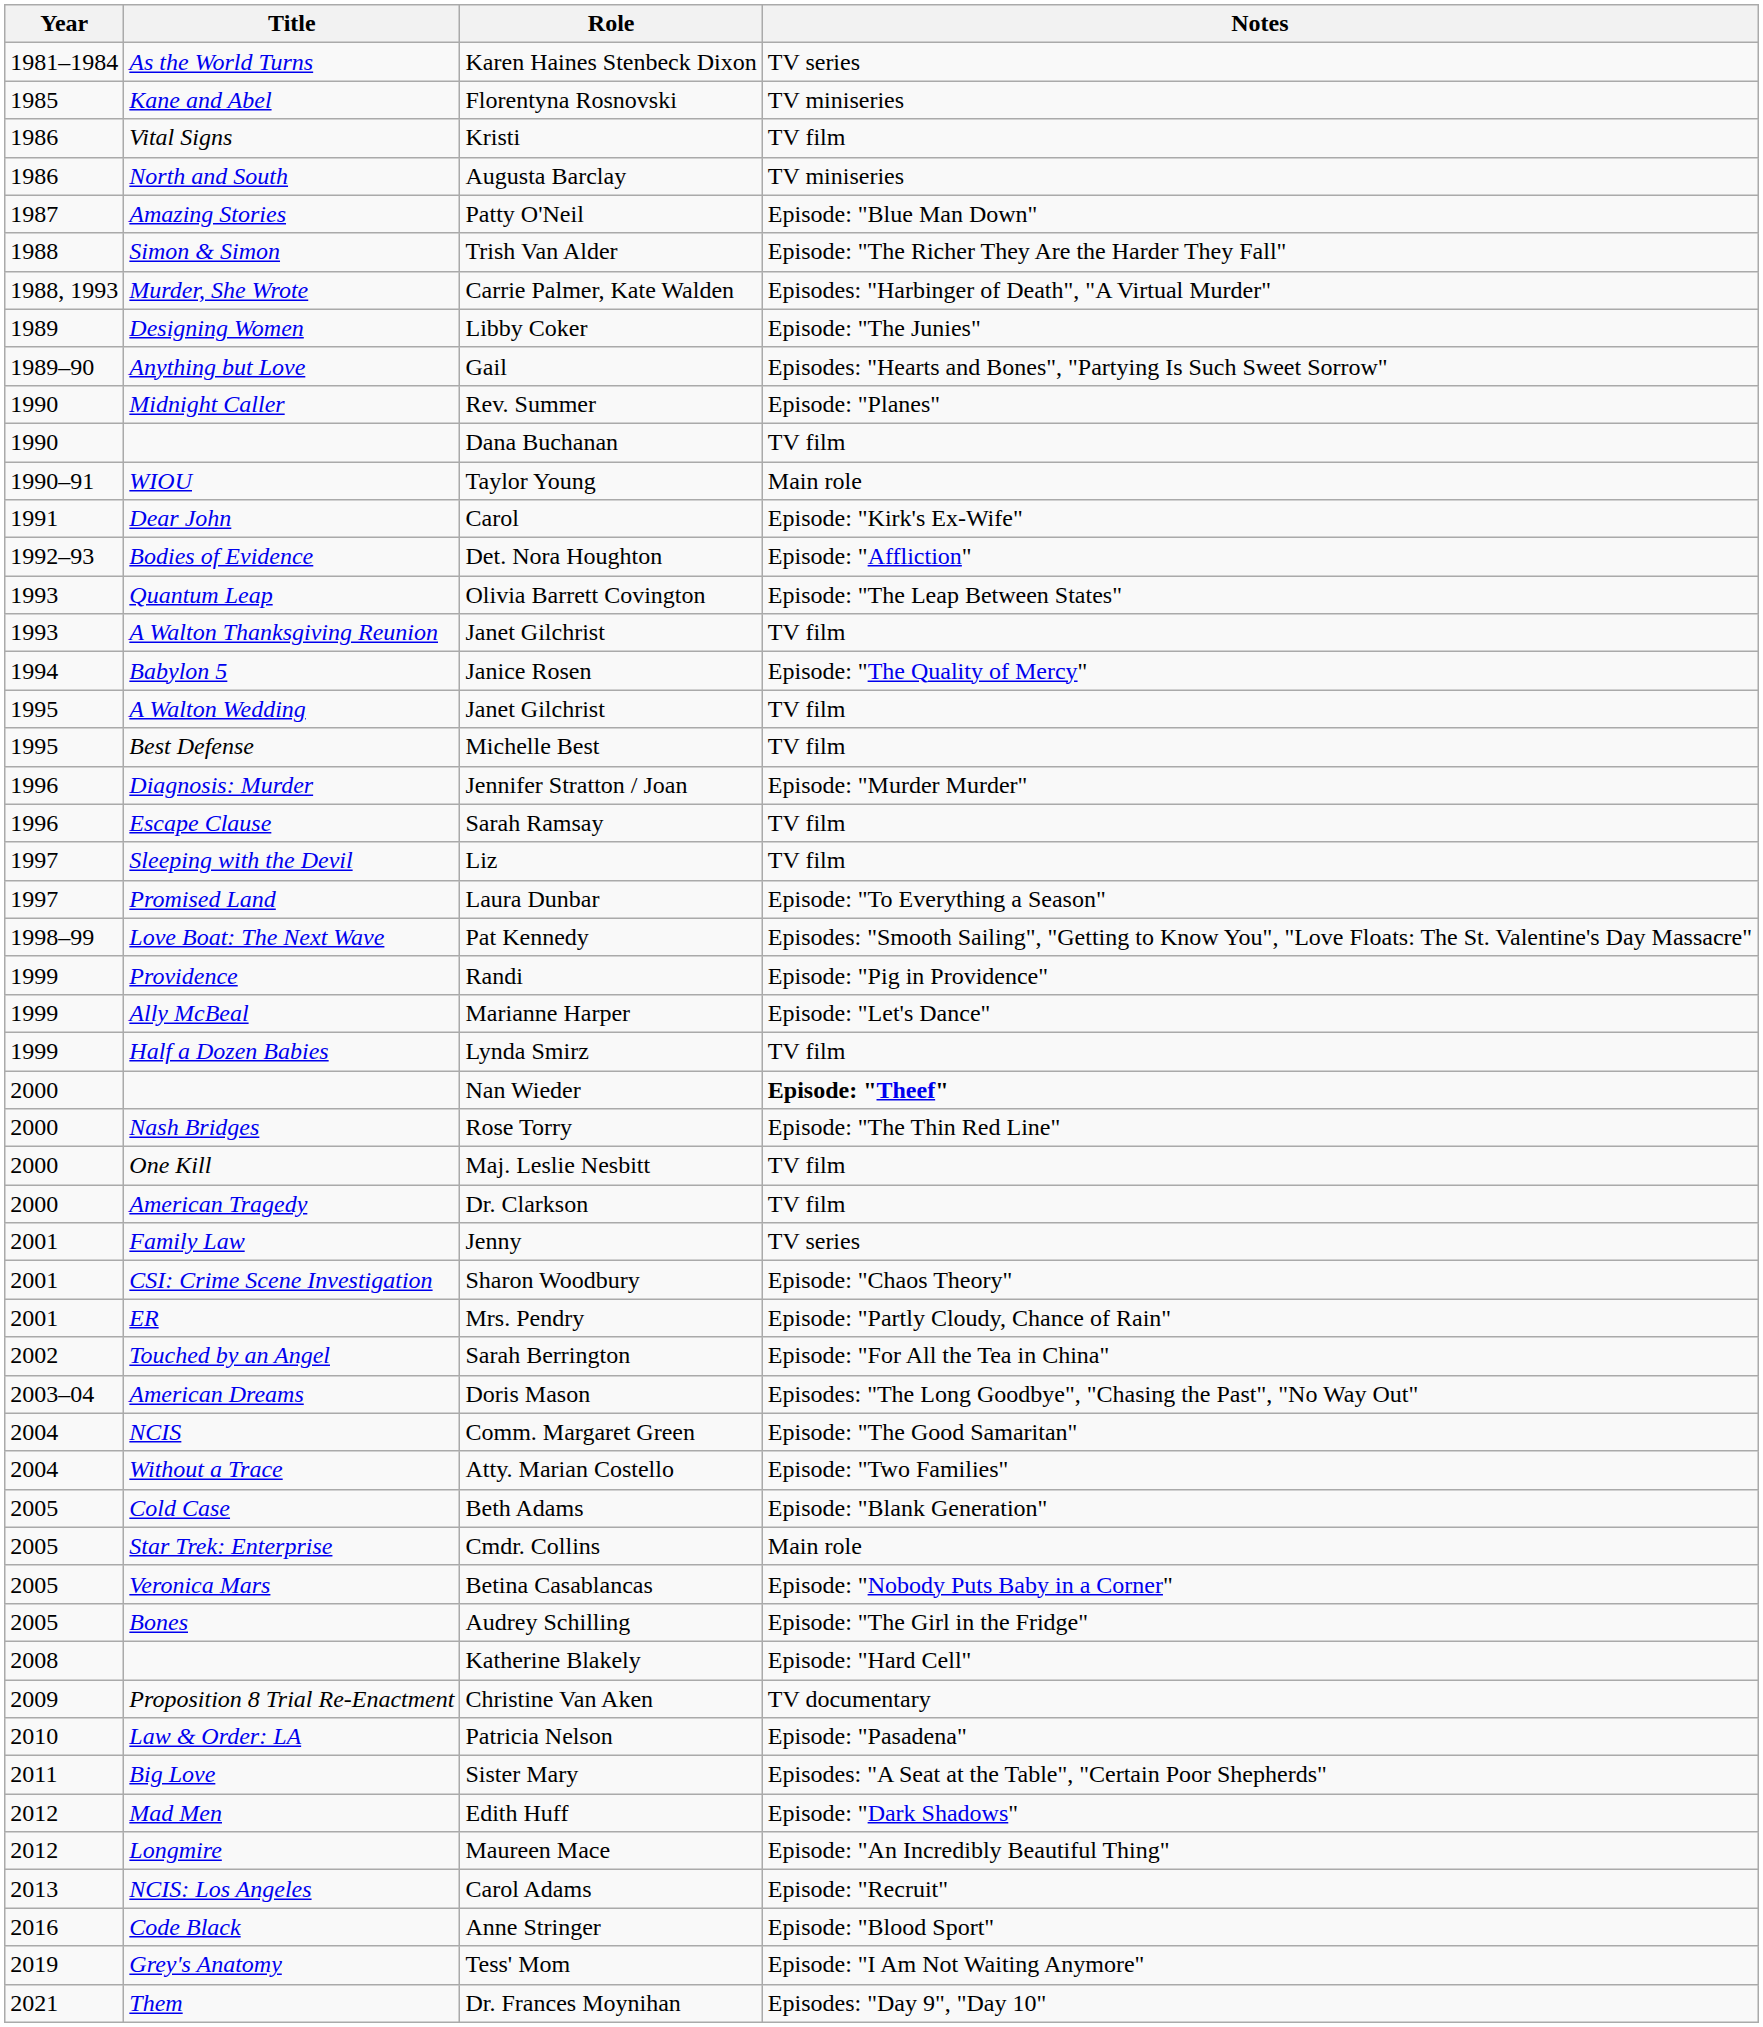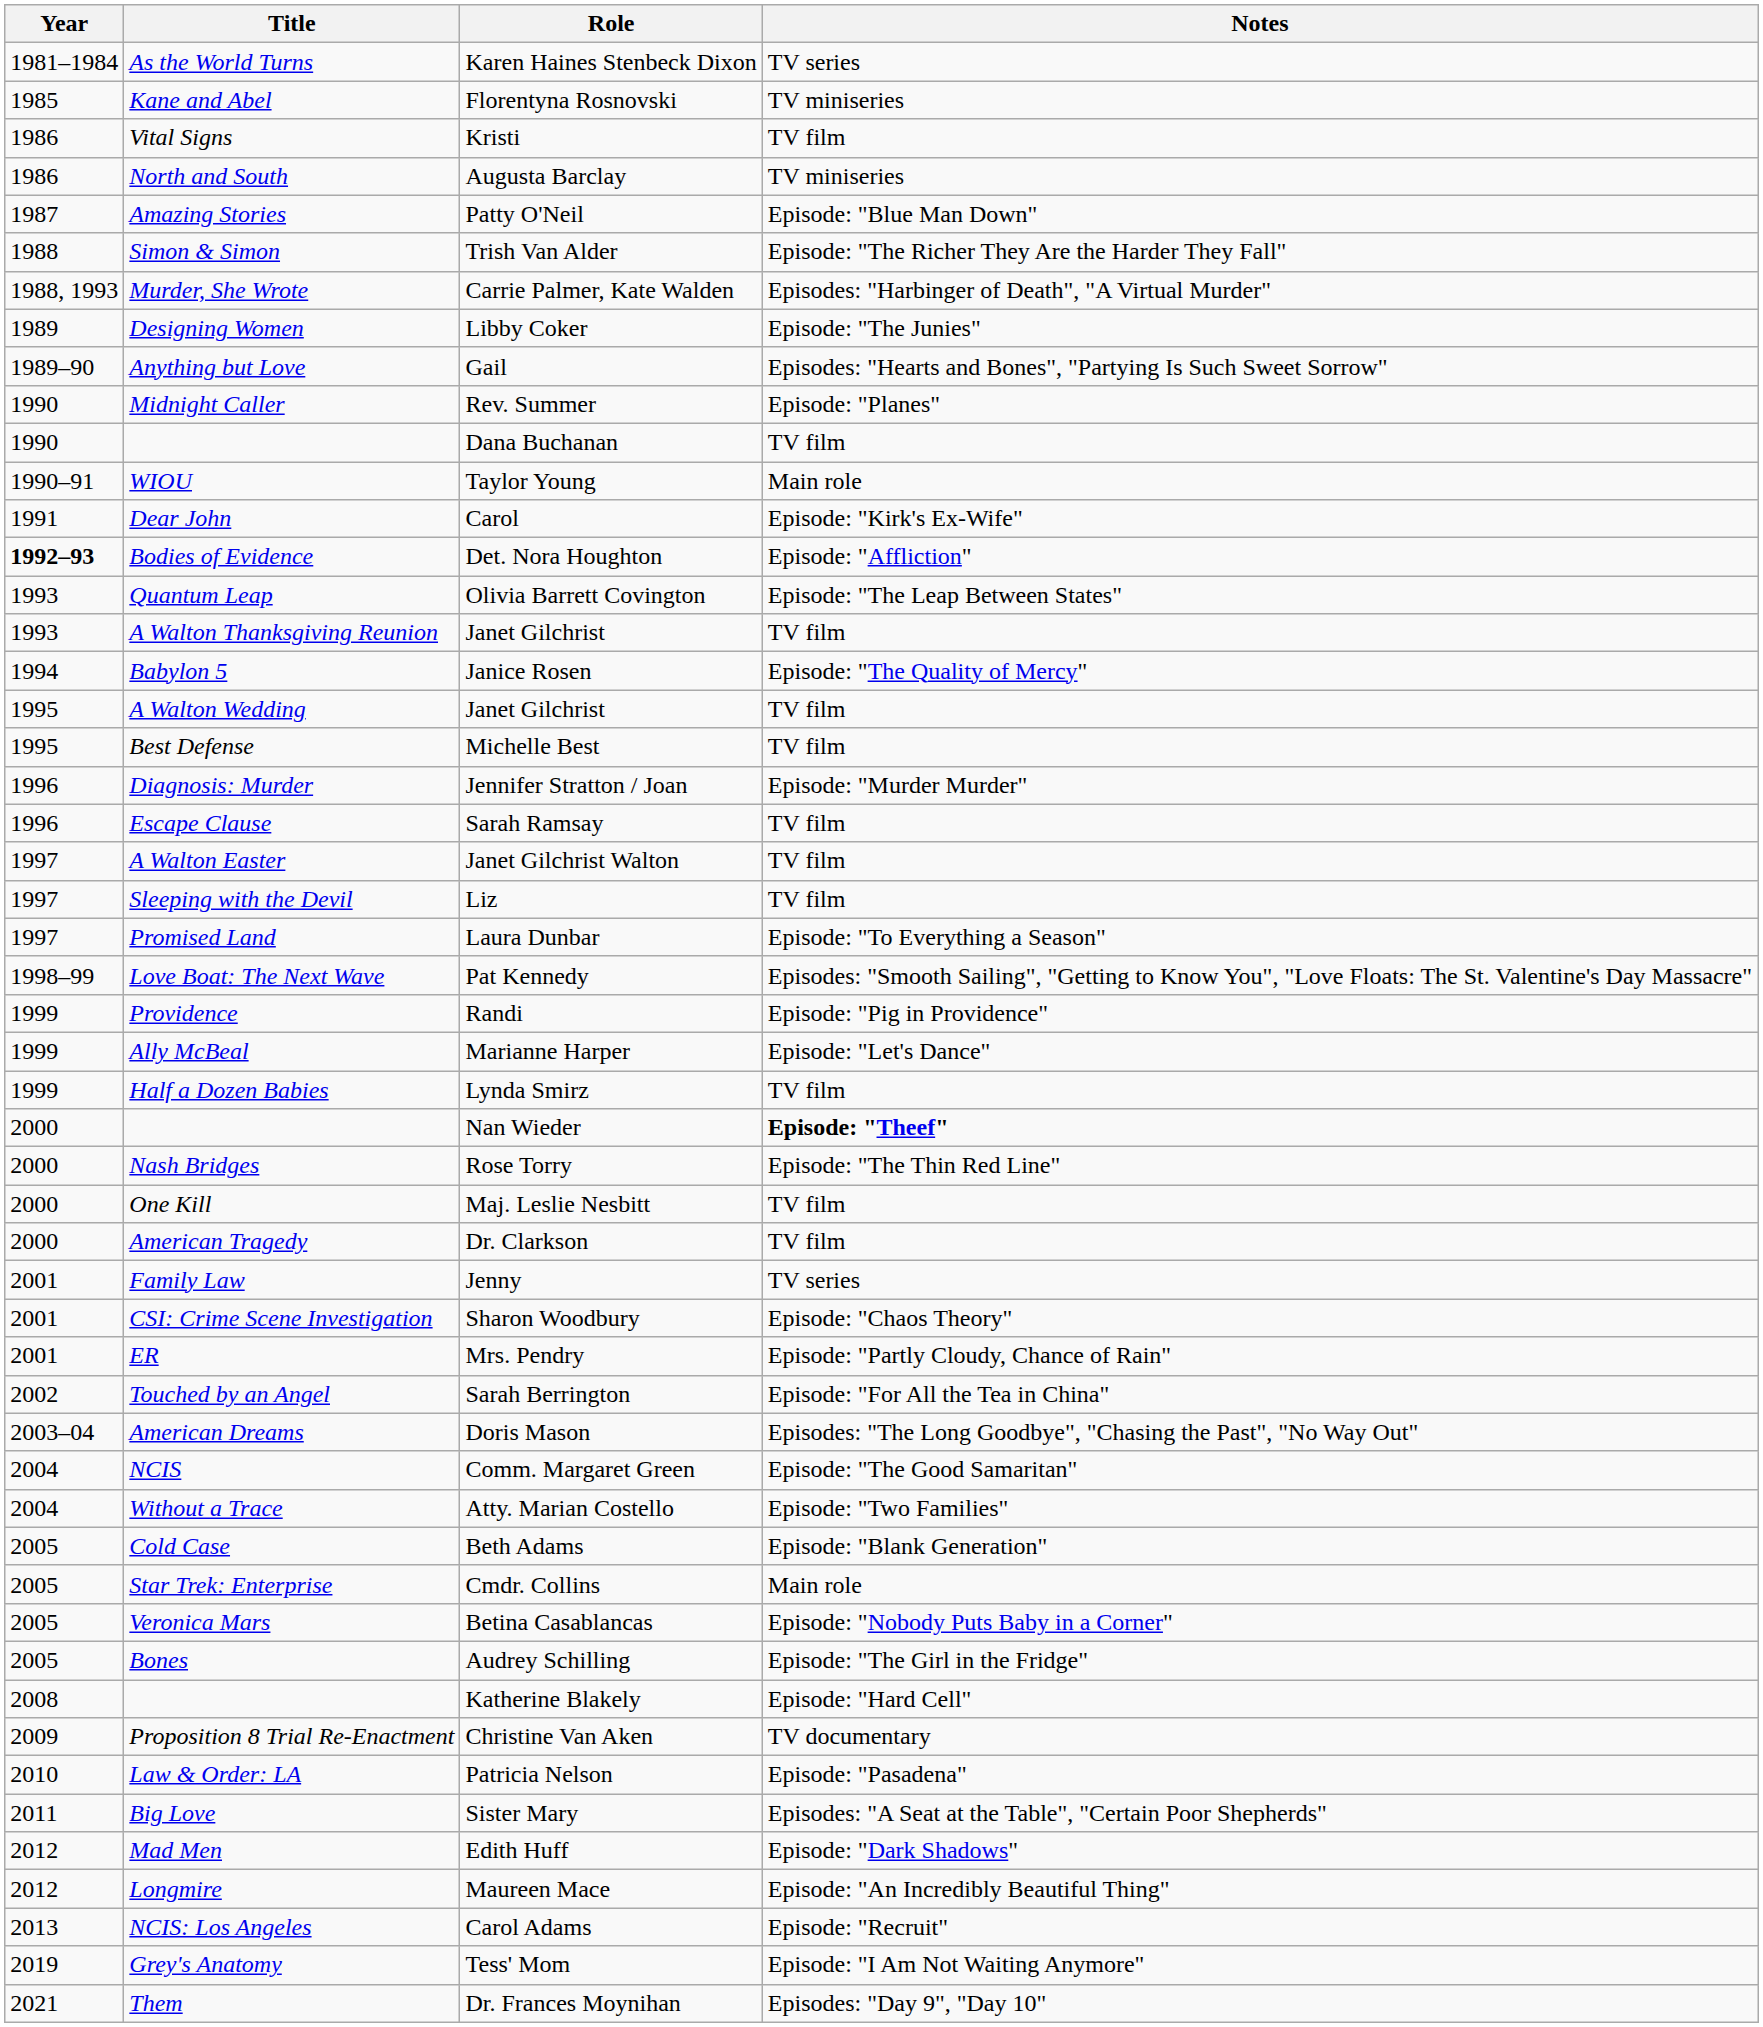Det. Nora Houghton | Year: normal -> bold
+ row: 1997 | A Walton Easter | Janet Gilchrist Walton | TV film
- row: 2016 | Code Black | Anne Stringer | Episode: "Blood Sport"
